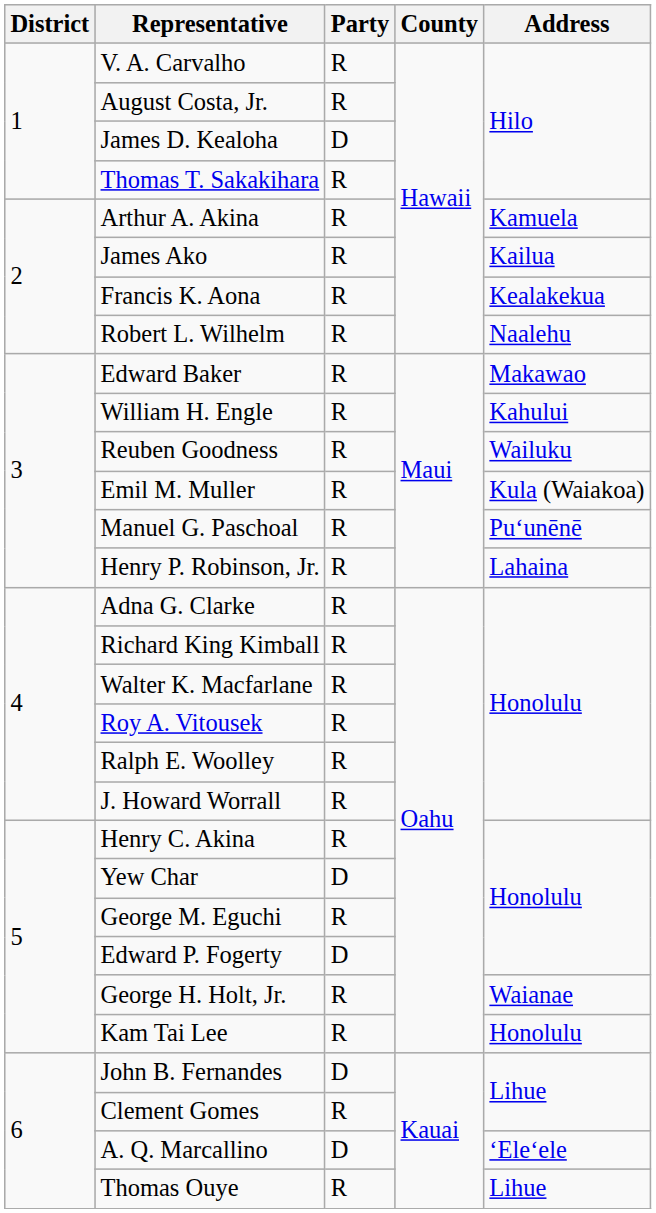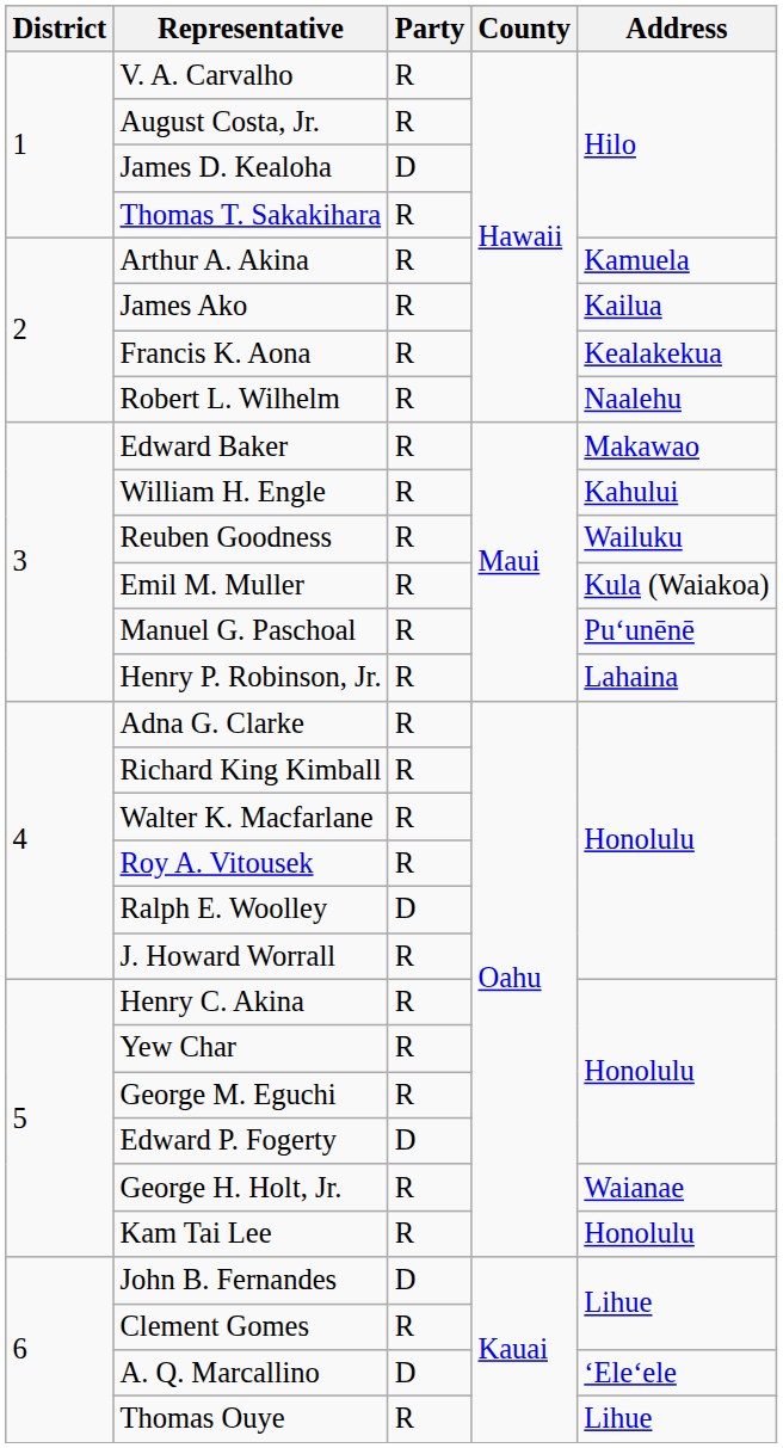Ralph E. Woolley | Party: R -> D
Yew Char | Party: D -> R
